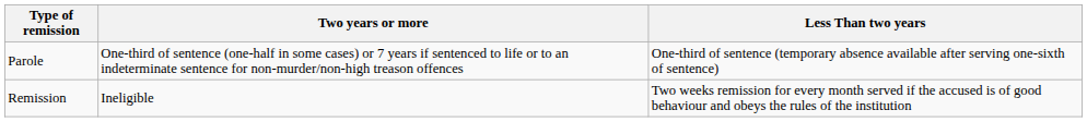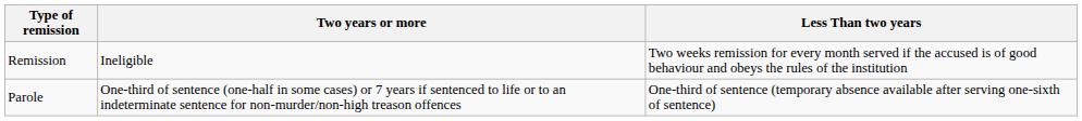rows swapped: Remission <-> Parole
